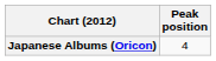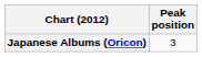Japanese Albums (Oricon) | Peak position: 4 -> 3
